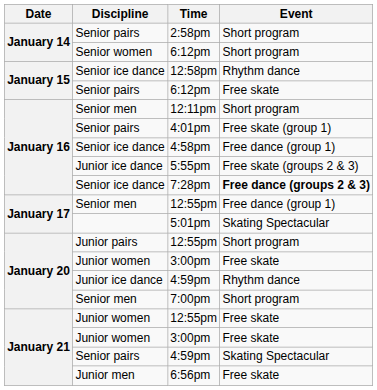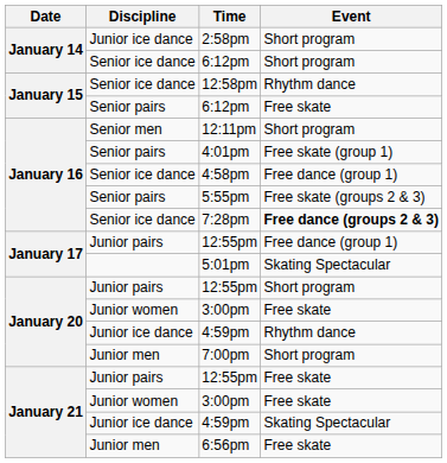2:58pm | Discipline: Senior pairs -> Junior ice dance
January 14 / 6:12pm | Discipline: Senior women -> Senior ice dance
5:55pm | Discipline: Junior ice dance -> Senior pairs
January 17 / 12:55pm | Discipline: Senior men -> Junior pairs
7:00pm | Discipline: Senior men -> Junior men
January 21 / 12:55pm | Discipline: Junior women -> Junior pairs
January 21 / 4:59pm | Discipline: Senior pairs -> Junior ice dance
